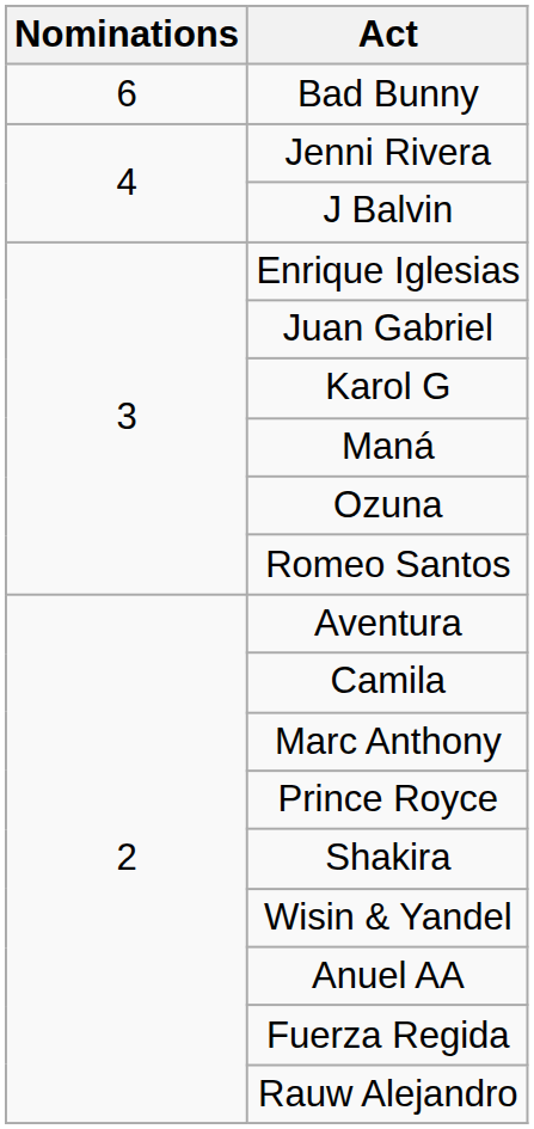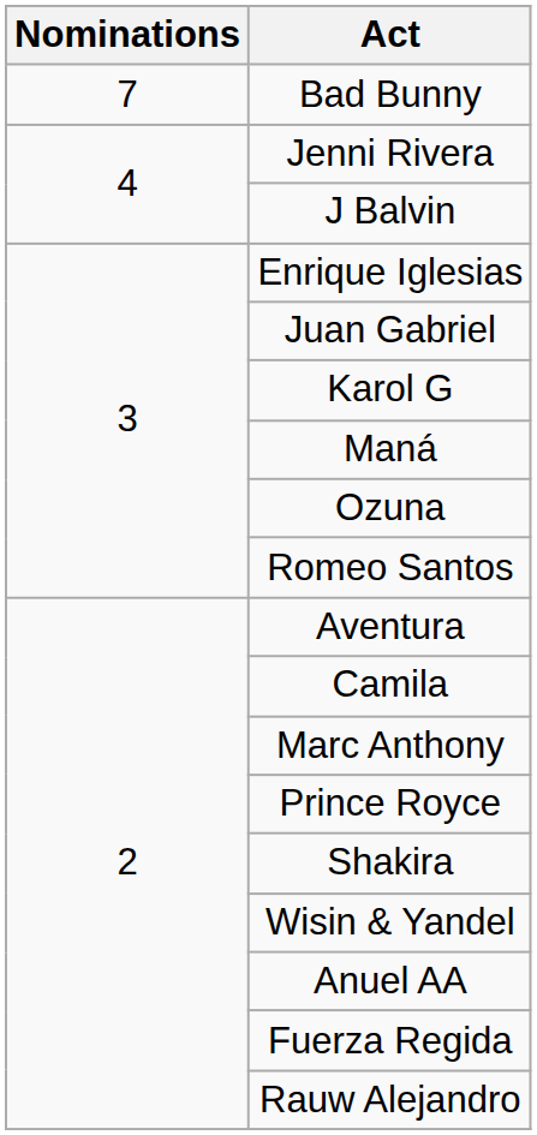Bad Bunny | Nominations: 6 -> 7
